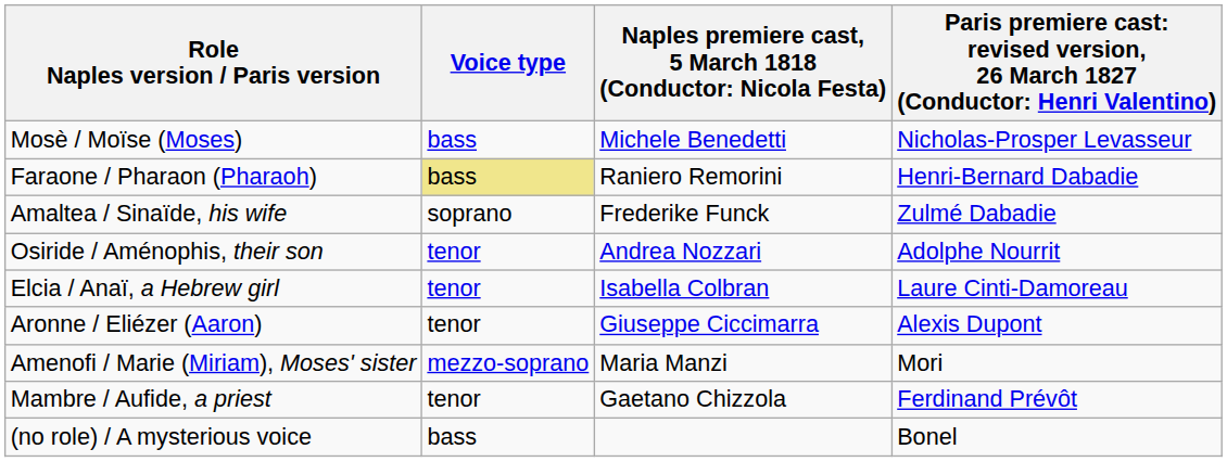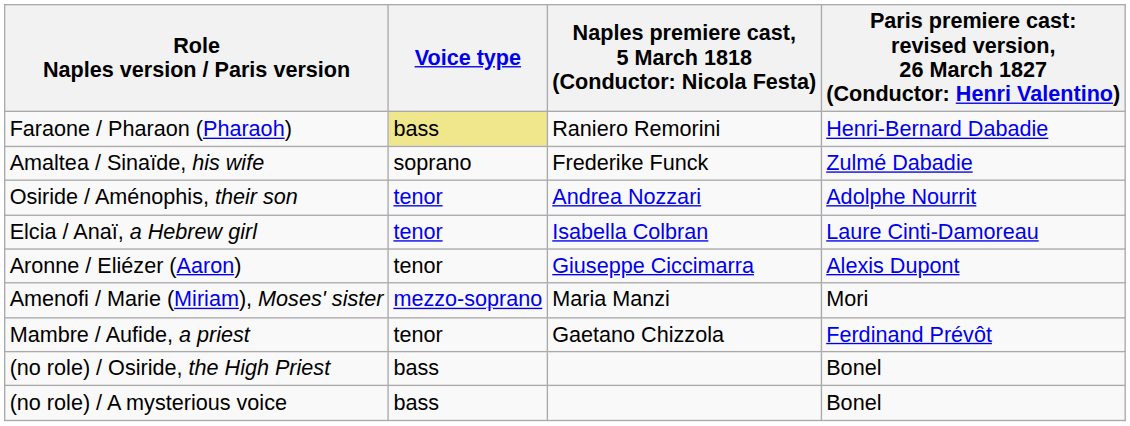- row: Mosè / Moïse (Moses) | bass | Michele Benedetti | Nicholas-Prosper Levasseur
+ row: (no role) / Osiride, the High Priest | bass | Bonel
